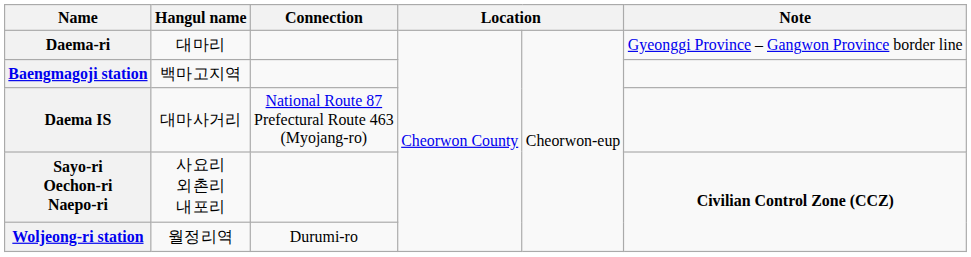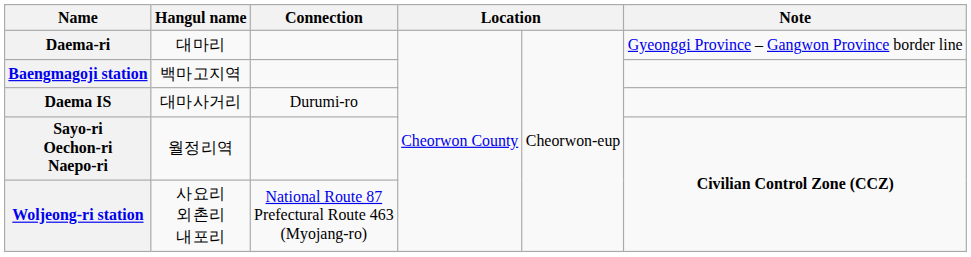Daema IS | Connection: National Route 87 Prefectural Route 463 (Myojang-ro) -> Durumi-ro
Sayo-ri Oechon-ri Naepo-ri | Hangul name: 사요리 외촌리 내포리 -> 월정리역
Woljeong-ri station | Hangul name: 월정리역 -> 사요리 외촌리 내포리
Woljeong-ri station | Connection: Durumi-ro -> National Route 87 Prefectural Route 463 (Myojang-ro)
